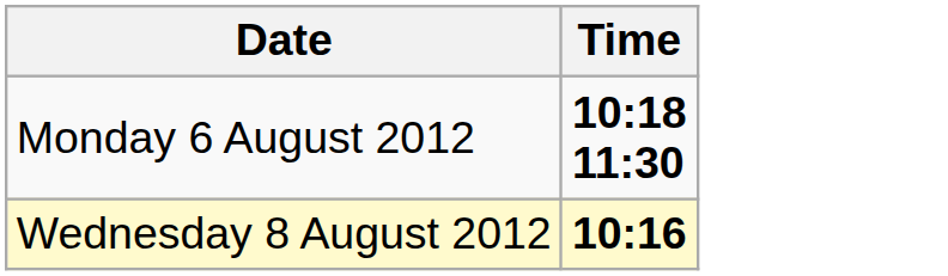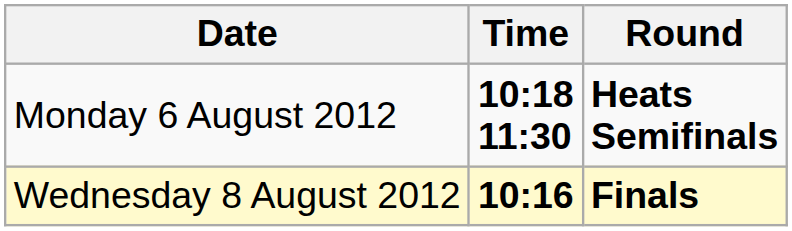+ column: Round | Heats Semifinals | Finals
